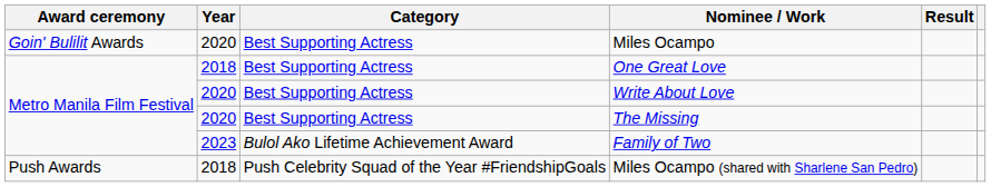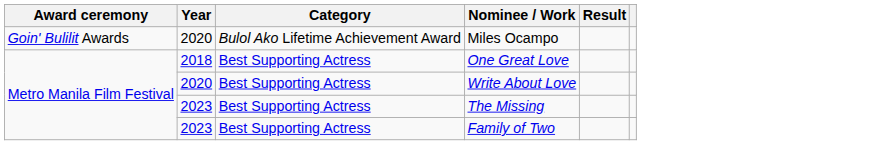Miles Ocampo | Category: Best Supporting Actress -> Bulol Ako Lifetime Achievement Award
The Missing | Year: 2020 -> 2023
Family of Two | Category: Bulol Ako Lifetime Achievement Award -> Best Supporting Actress
- row: Push Awards | 2018 | Push Celebrity Squad of the Year #FriendshipGoals | Miles Ocampo (shared with Sharlene San Pedro)
